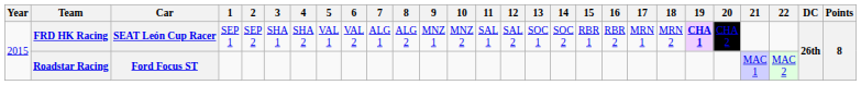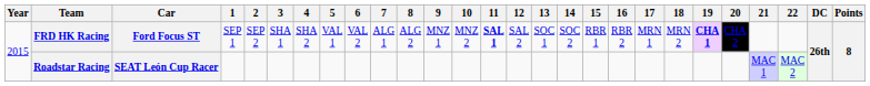FRD HK Racing | Car: SEAT León Cup Racer -> Ford Focus ST
FRD HK Racing | 11: normal -> bold
Roadstar Racing | Car: Ford Focus ST -> SEAT León Cup Racer
